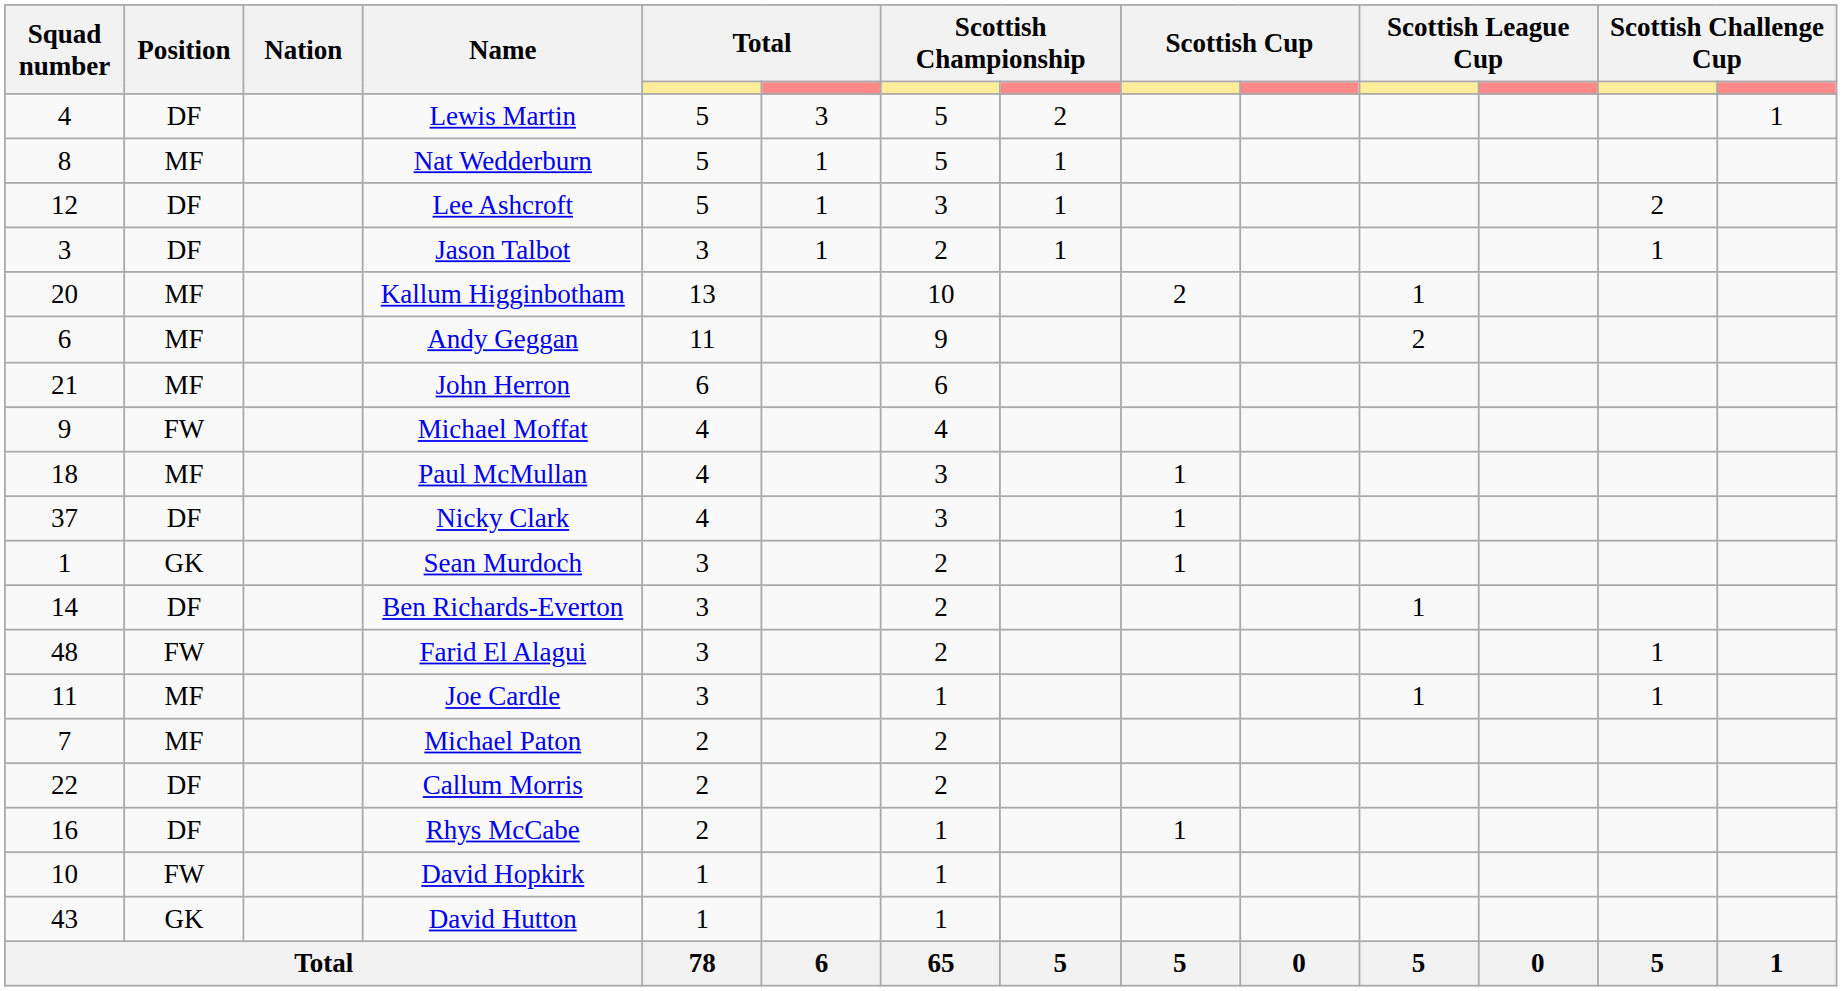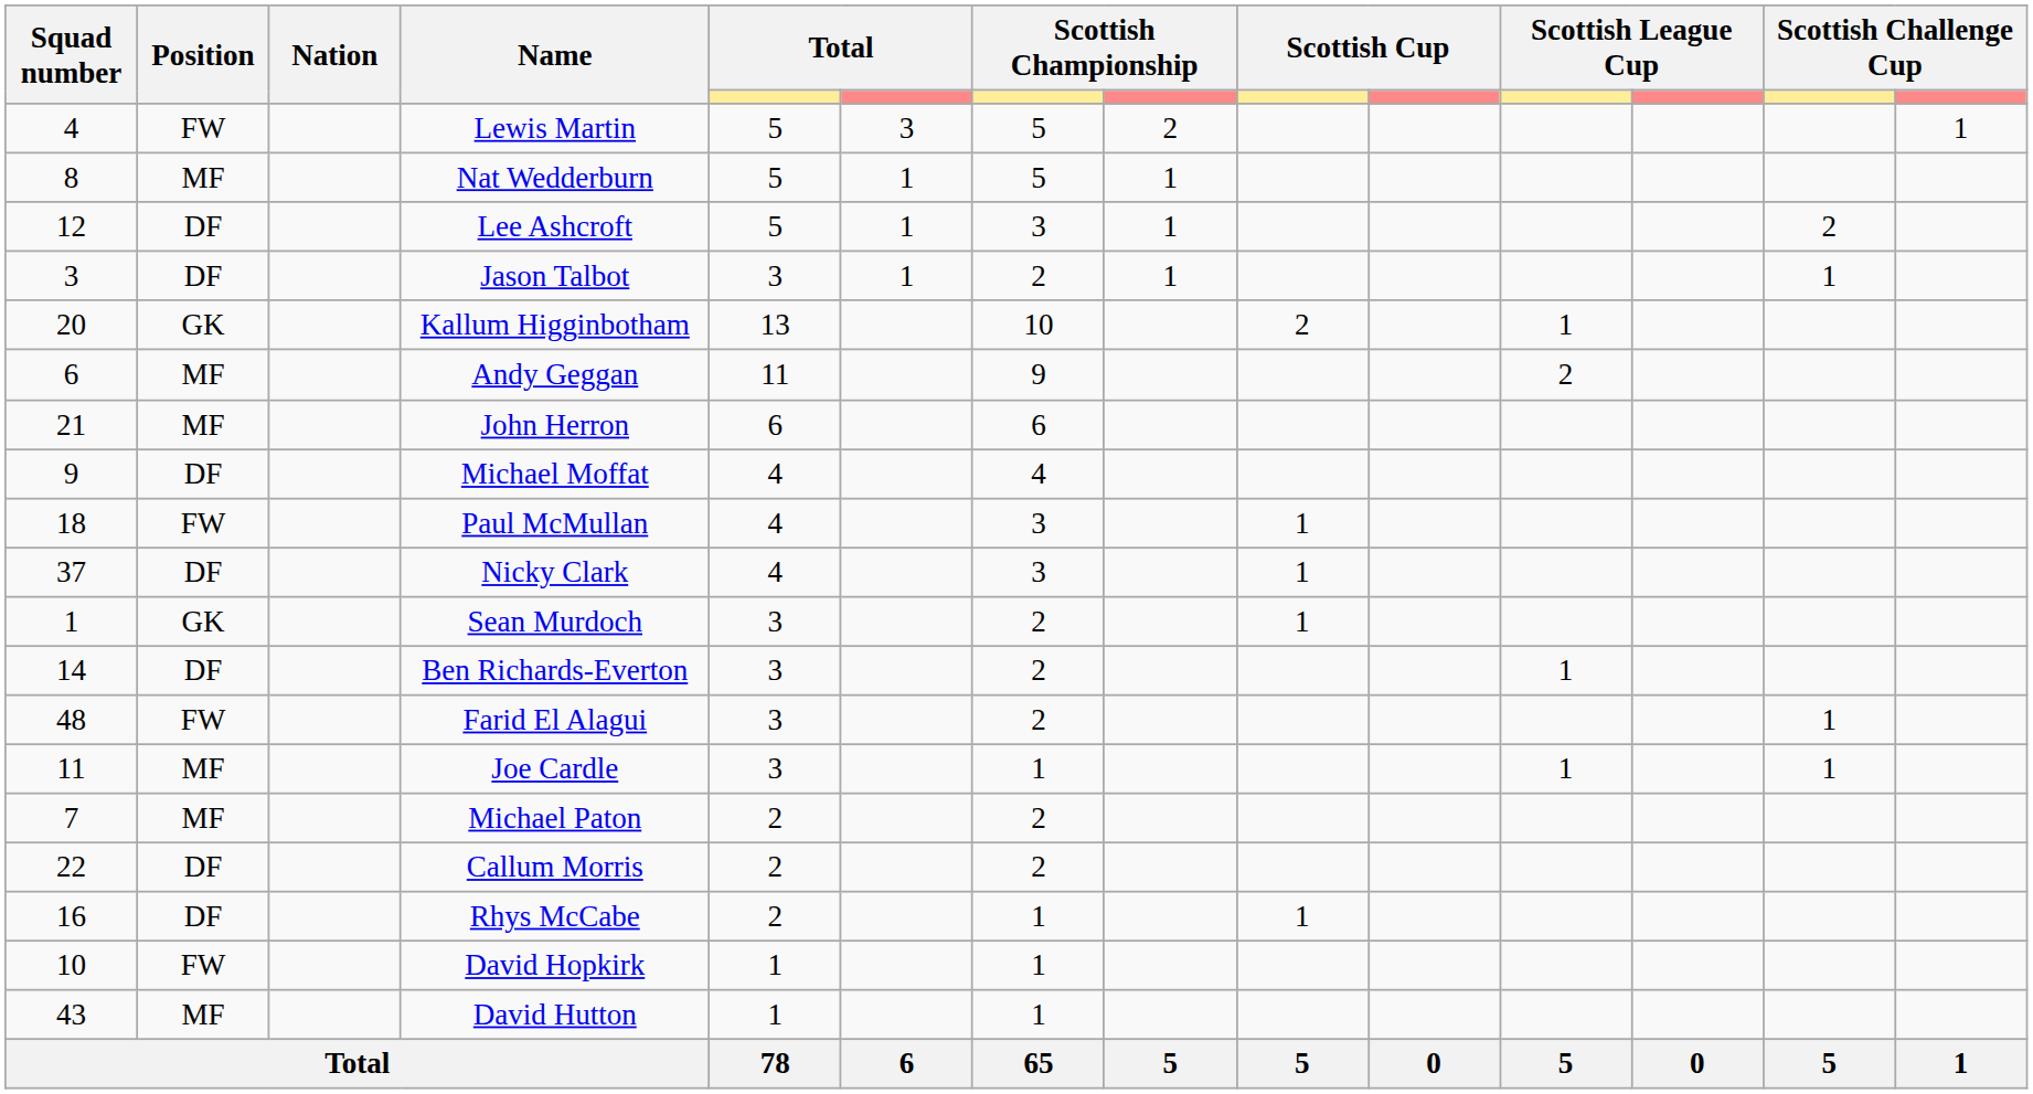Lewis Martin | Position: DF -> FW
Kallum Higginbotham | Position: MF -> GK
Michael Moffat | Position: FW -> DF
Paul McMullan | Position: MF -> FW
David Hutton | Position: GK -> MF
